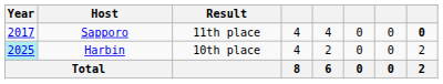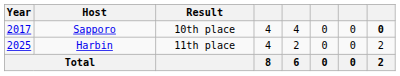Sapporo | Result: 11th place -> 10th place
Harbin | Year: paleturquoise background -> no background
Harbin | Result: 10th place -> 11th place
